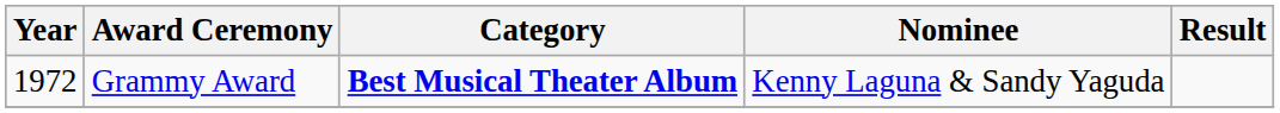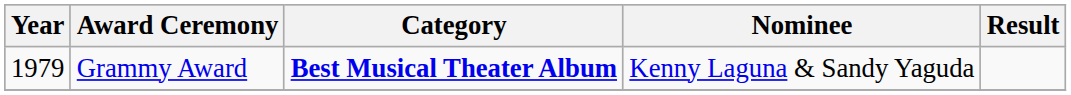Grammy Award | Year: 1972 -> 1979
